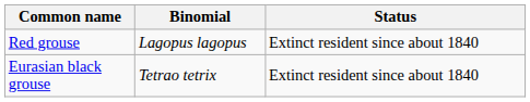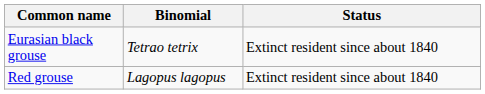rows swapped: Red grouse <-> Eurasian black grouse
